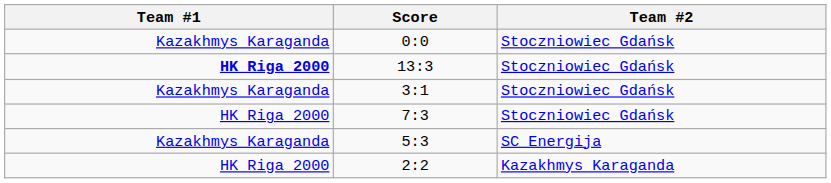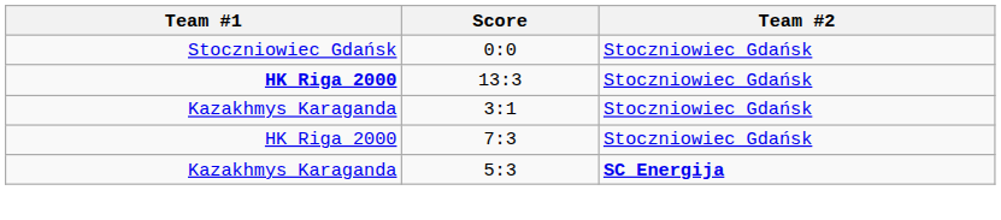0:0 | Team #1: Kazakhmys Karaganda -> Stoczniowiec Gdańsk
5:3 | Team #2: normal -> bold
- row: HK Riga 2000 | 2:2 | Kazakhmys Karaganda
